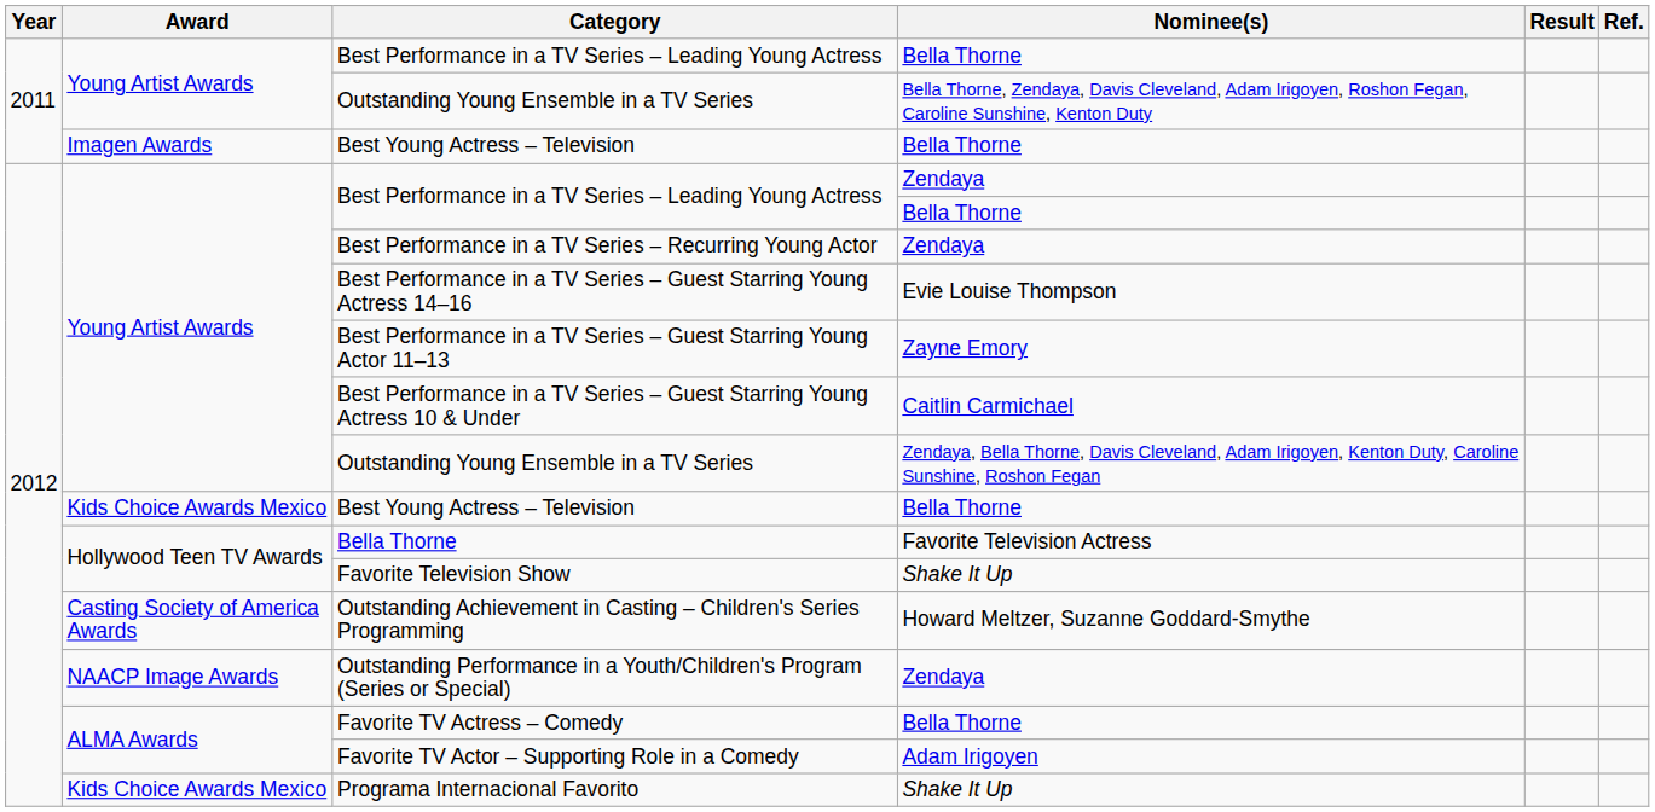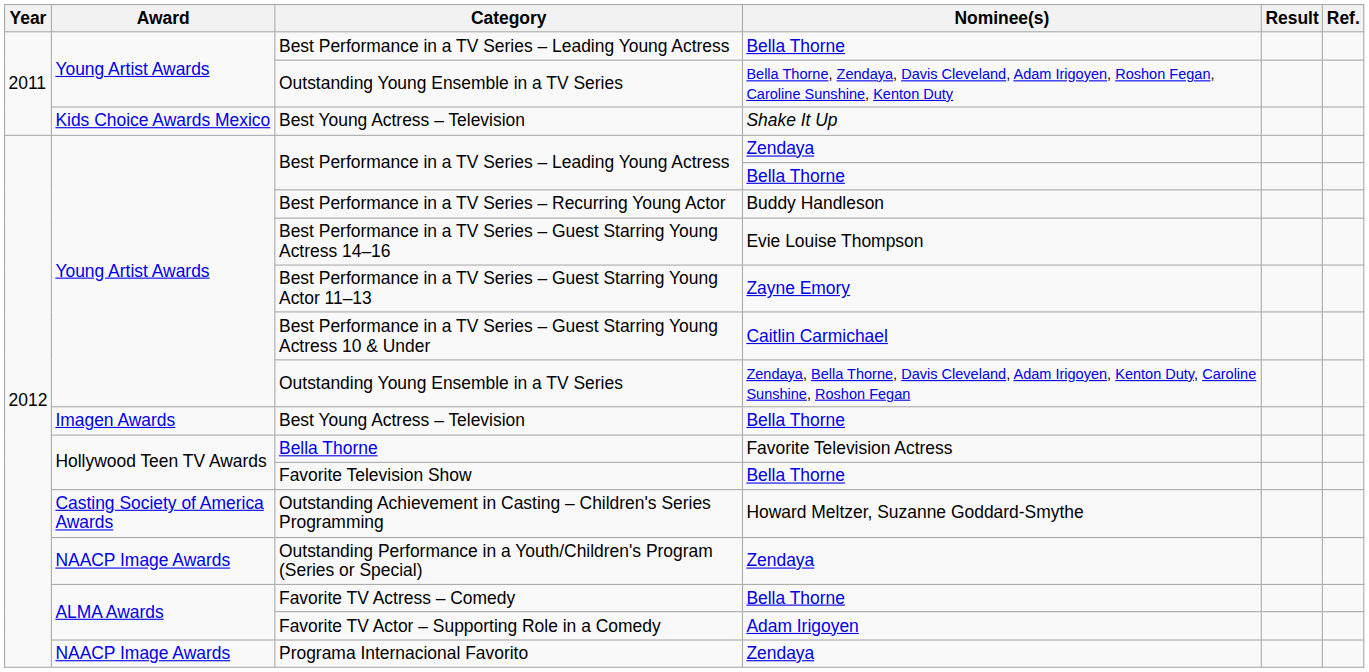2011 / Best Young Actress – Television | Award: Imagen Awards -> Kids Choice Awards Mexico
2011 / Best Young Actress – Television | Nominee(s): Bella Thorne -> Shake It Up
Best Performance in a TV Series – Recurring Young Actor | Nominee(s): Zendaya -> Buddy Handleson
2012 / Best Young Actress – Television | Award: Kids Choice Awards Mexico -> Imagen Awards
Favorite Television Show | Nominee(s): Shake It Up -> Bella Thorne
Programa Internacional Favorito | Award: Kids Choice Awards Mexico -> NAACP Image Awards
Programa Internacional Favorito | Nominee(s): Shake It Up -> Zendaya
